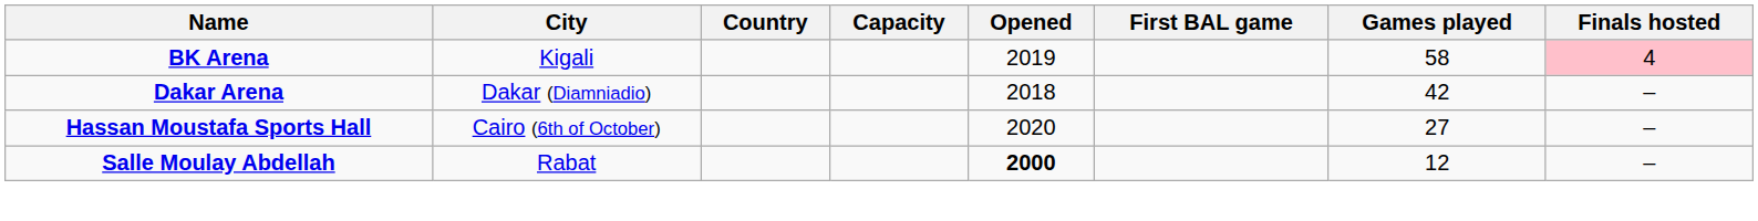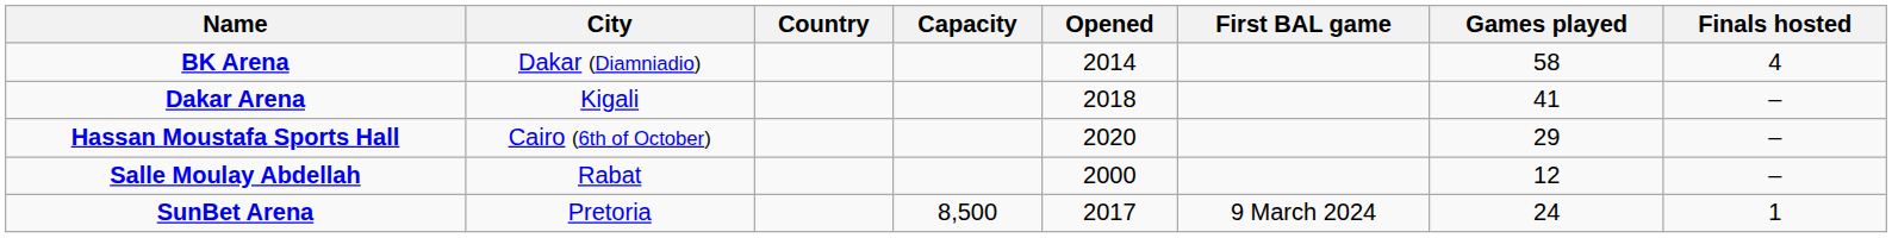BK Arena | City: Kigali -> Dakar (Diamniadio)
BK Arena | Opened: 2019 -> 2014
BK Arena | Finals hosted: pink background -> no background
Dakar Arena | City: Dakar (Diamniadio) -> Kigali
Dakar Arena | Games played: 42 -> 41
Hassan Moustafa Sports Hall | Games played: 27 -> 29
Salle Moulay Abdellah | Opened: bold -> normal
+ row: SunBet Arena | Pretoria | 8,500 | 2017 | 9 March 2024 | 24 | 1
